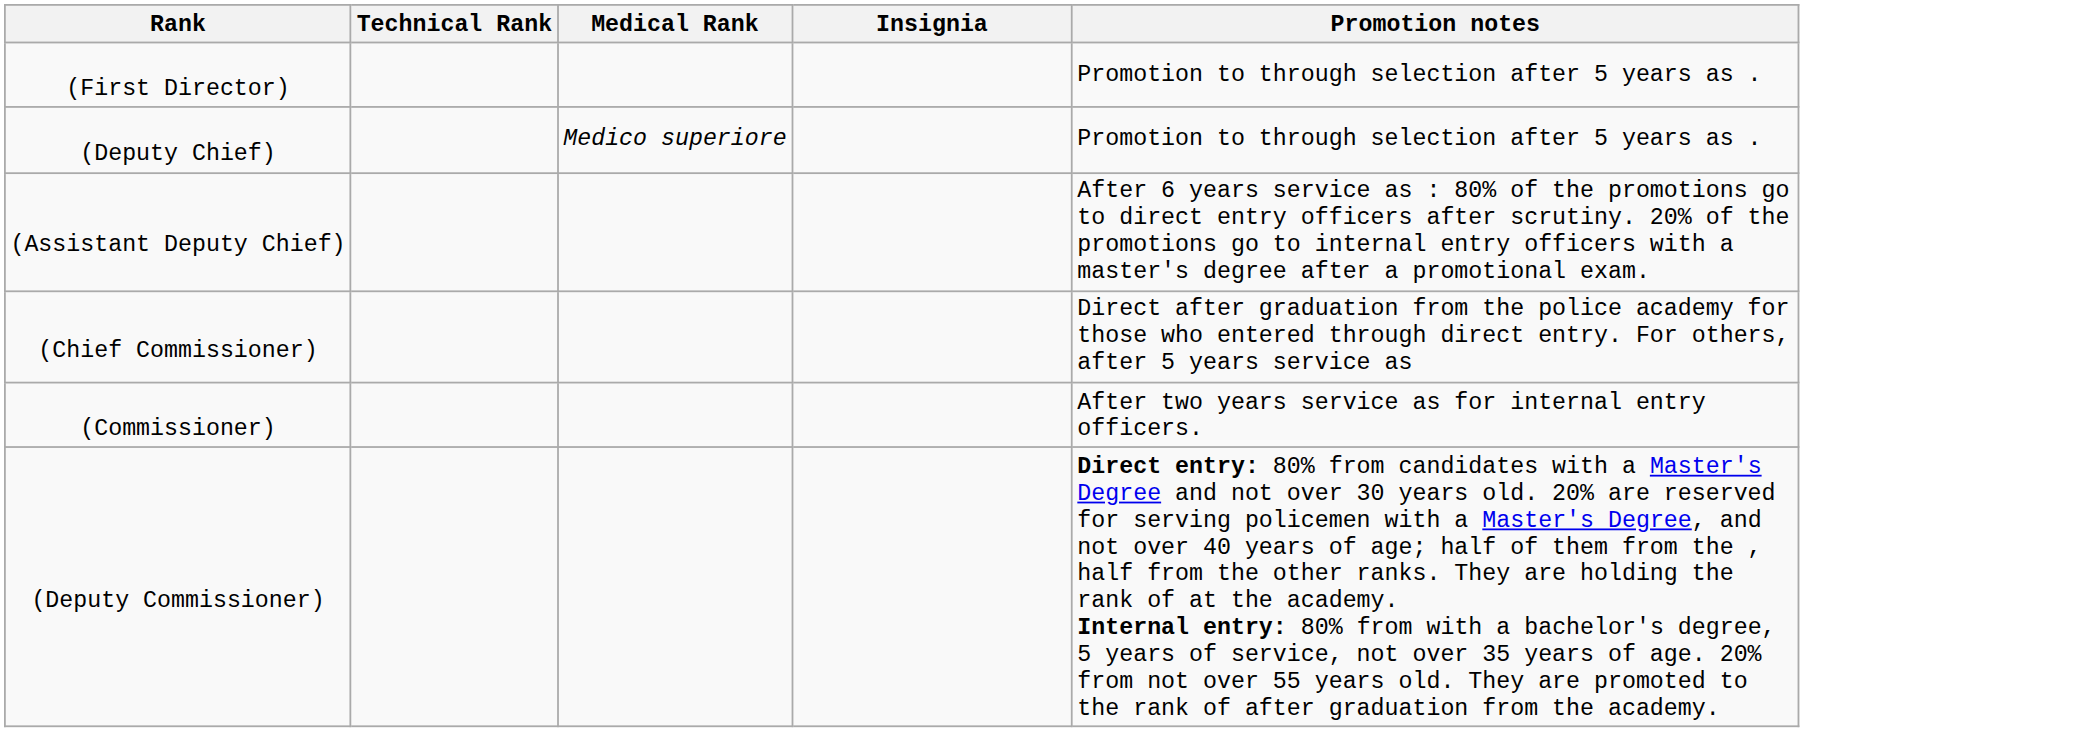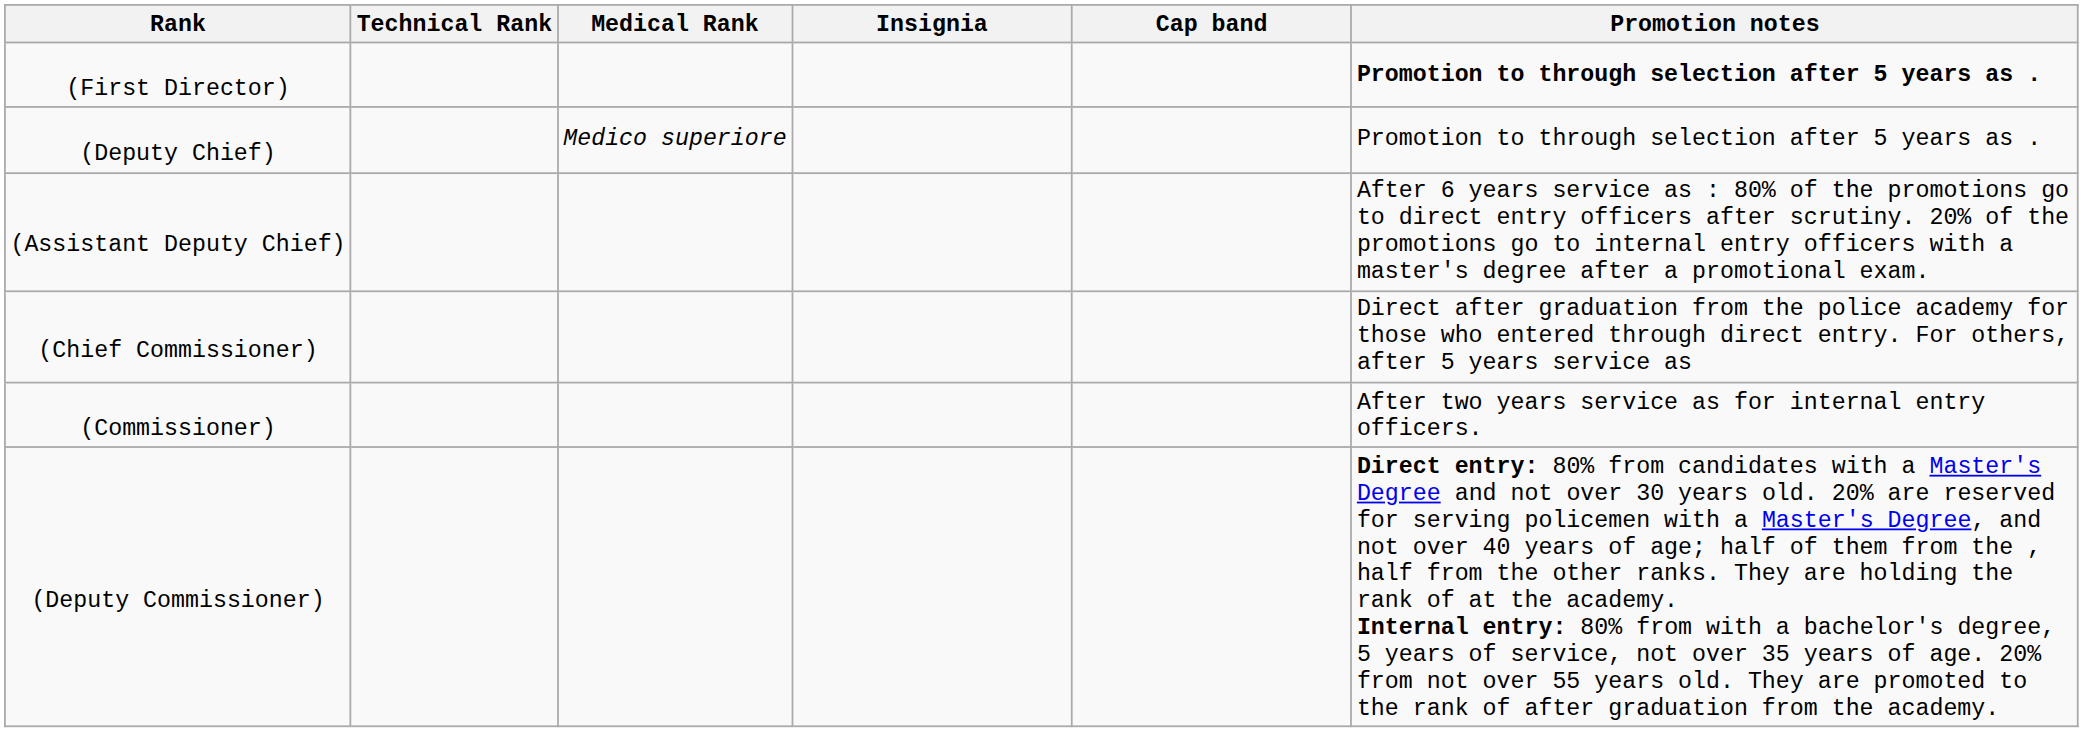+ column: Cap band
(First Director) | Promotion notes: normal -> bold
